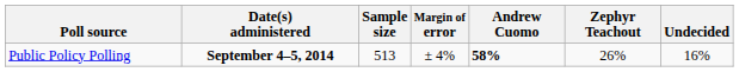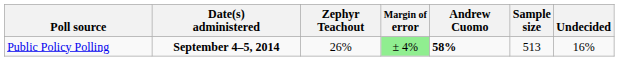columns swapped: Sample size <-> Zephyr Teachout
Public Policy Polling | Margin of error: no background -> lightgreen background
